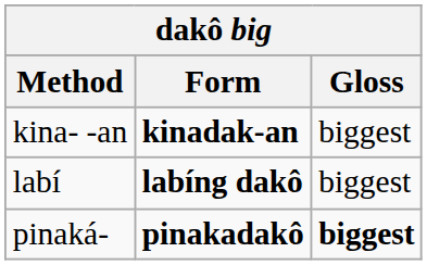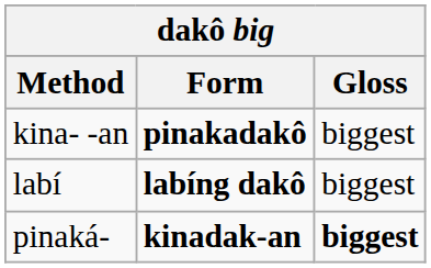kina- -an | Form: kinadak-an -> pinakadakô
pinaká- | Form: pinakadakô -> kinadak-an
